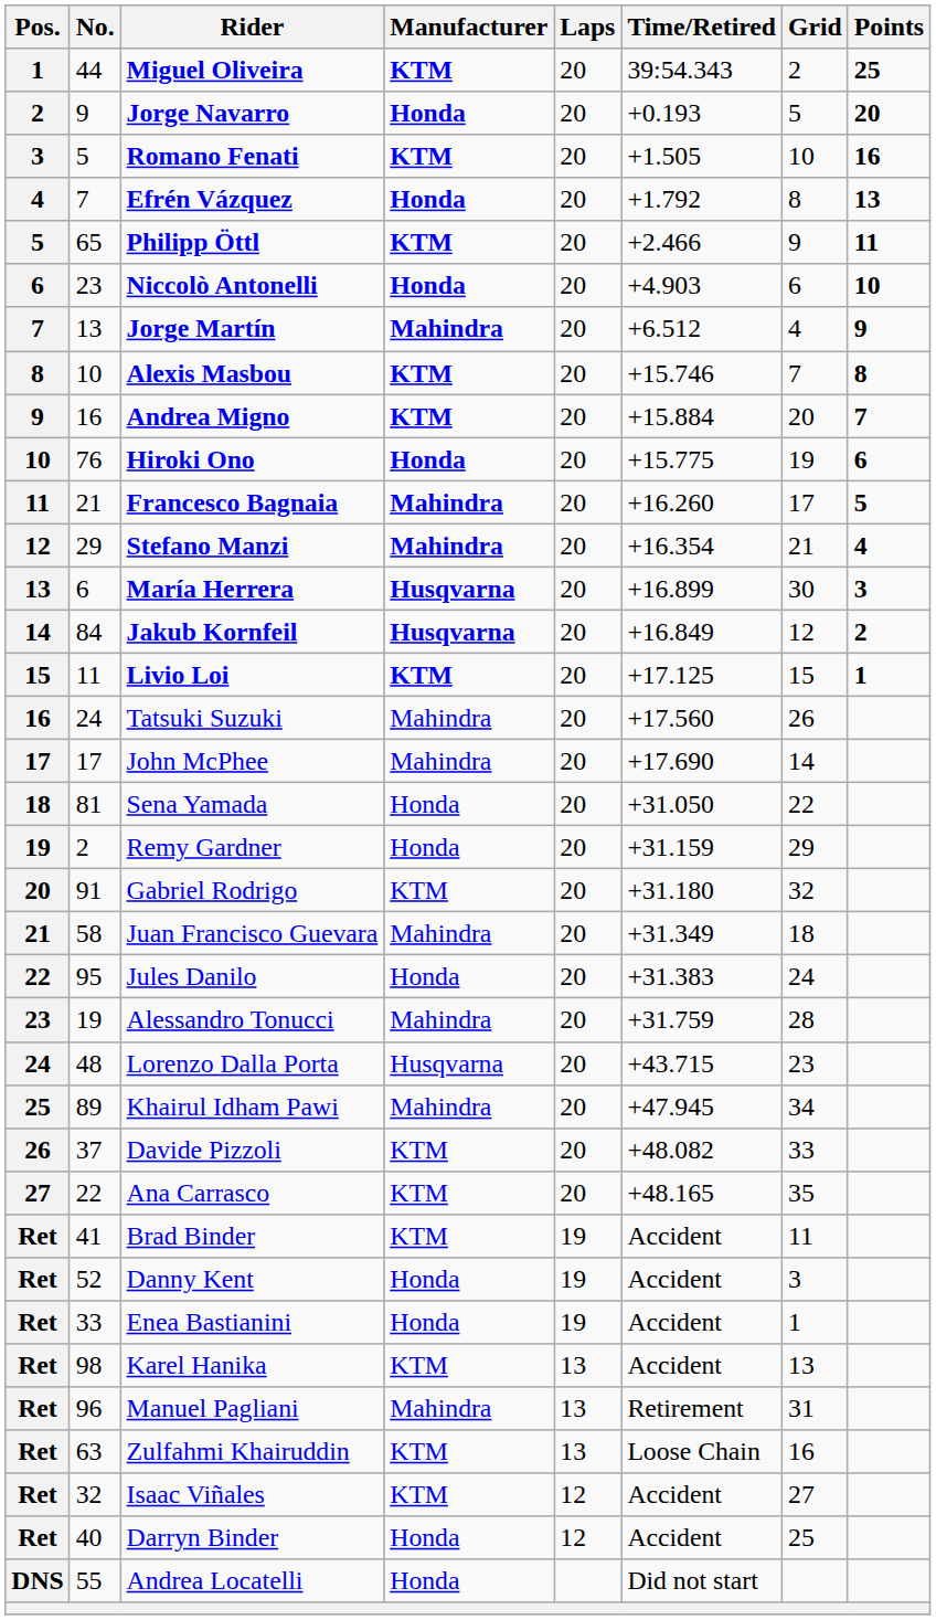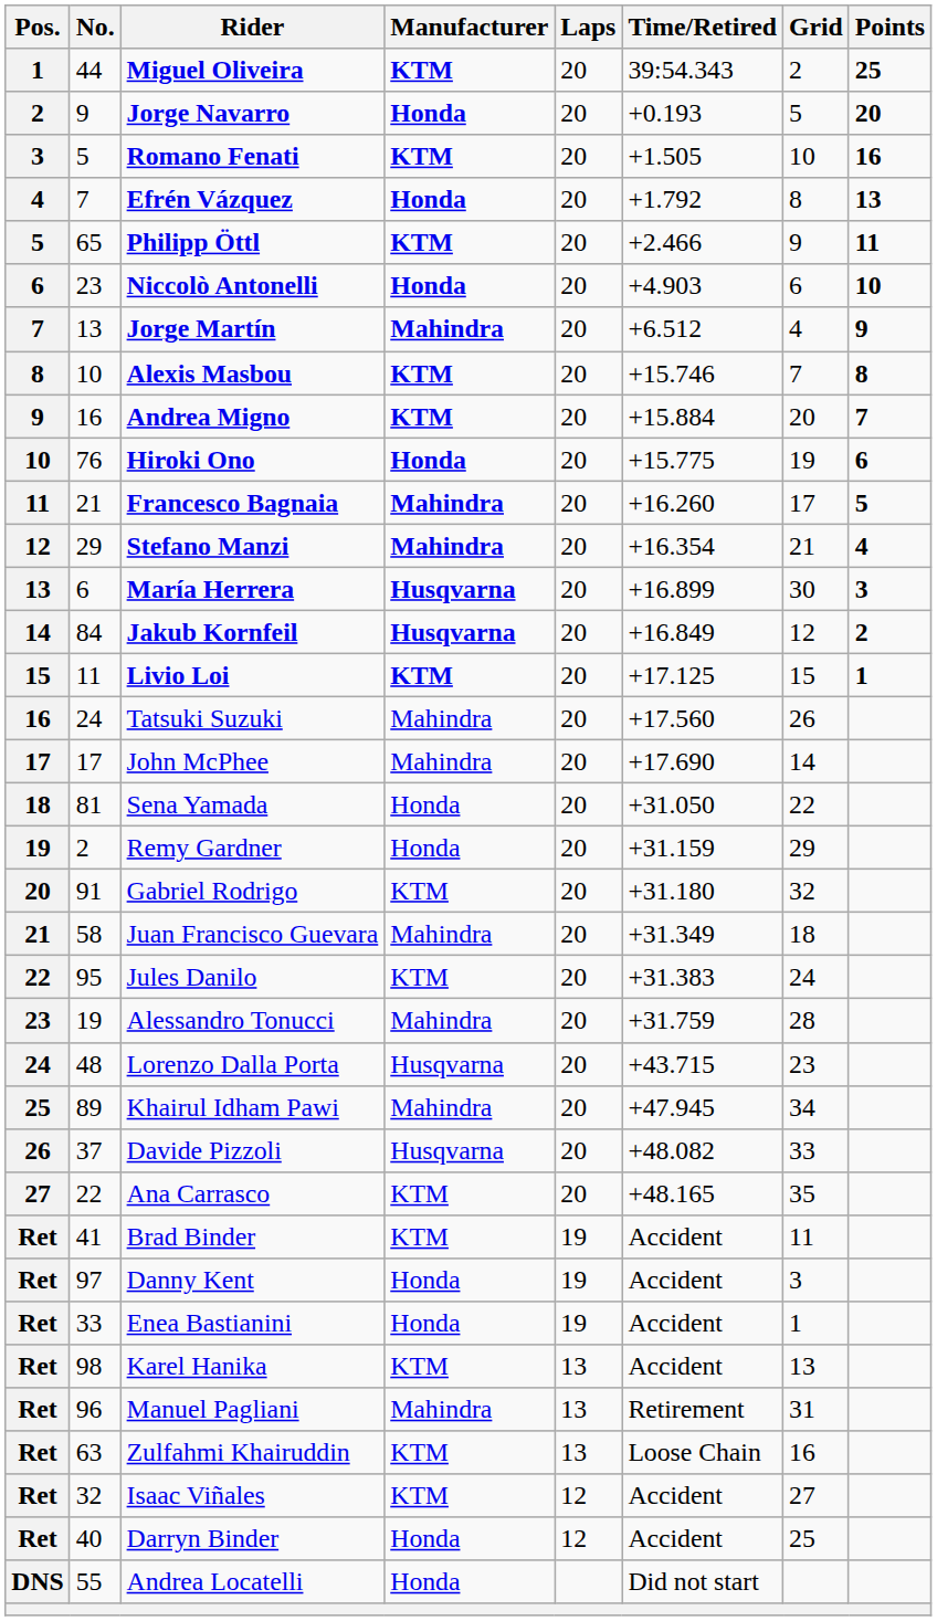Jules Danilo | Manufacturer: Honda -> KTM
Davide Pizzoli | Manufacturer: KTM -> Husqvarna
Danny Kent | No.: 52 -> 97
